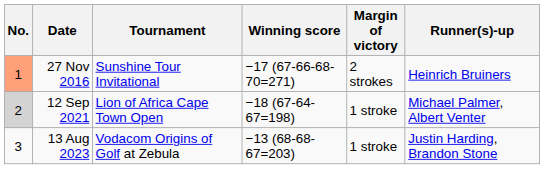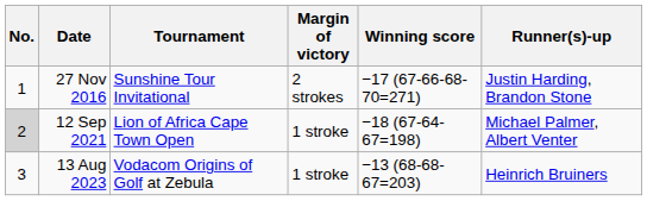columns swapped: Winning score <-> Margin of victory
27 Nov 2016 | No.: lightsalmon background -> no background
27 Nov 2016 | Runner(s)-up: Heinrich Bruiners -> Justin Harding, Brandon Stone
13 Aug 2023 | Runner(s)-up: Justin Harding, Brandon Stone -> Heinrich Bruiners
